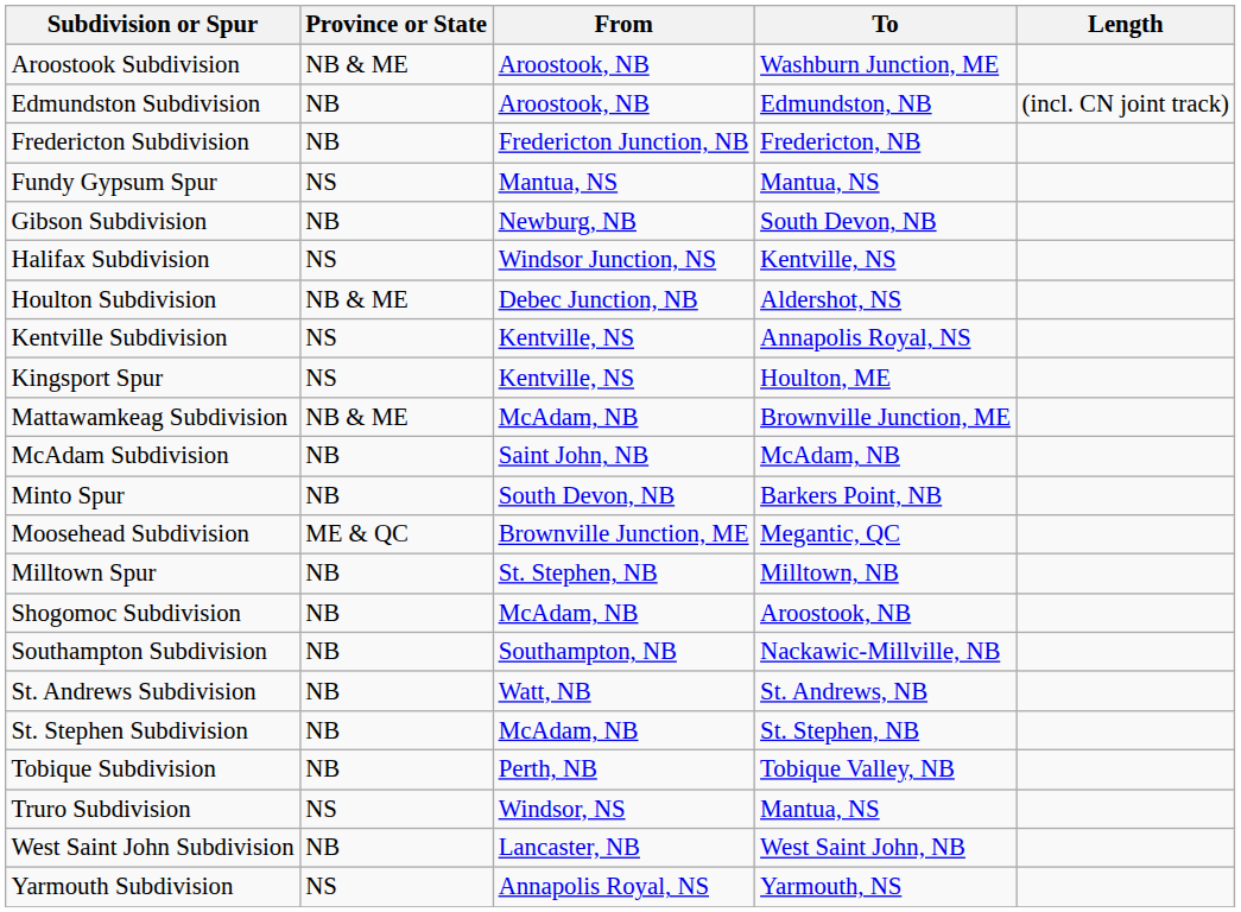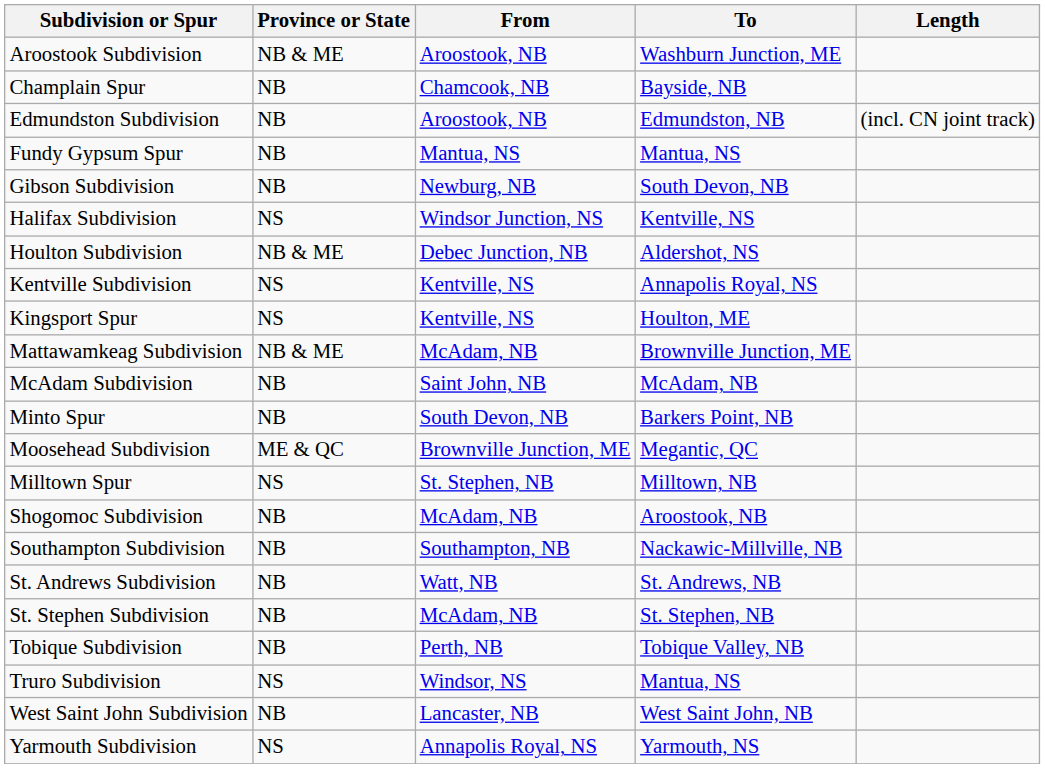+ row: Champlain Spur | NB | Chamcook, NB | Bayside, NB
- row: Fredericton Subdivision | NB | Fredericton Junction, NB | Fredericton, NB
Fundy Gypsum Spur | Province or State: NS -> NB
Milltown Spur | Province or State: NB -> NS
